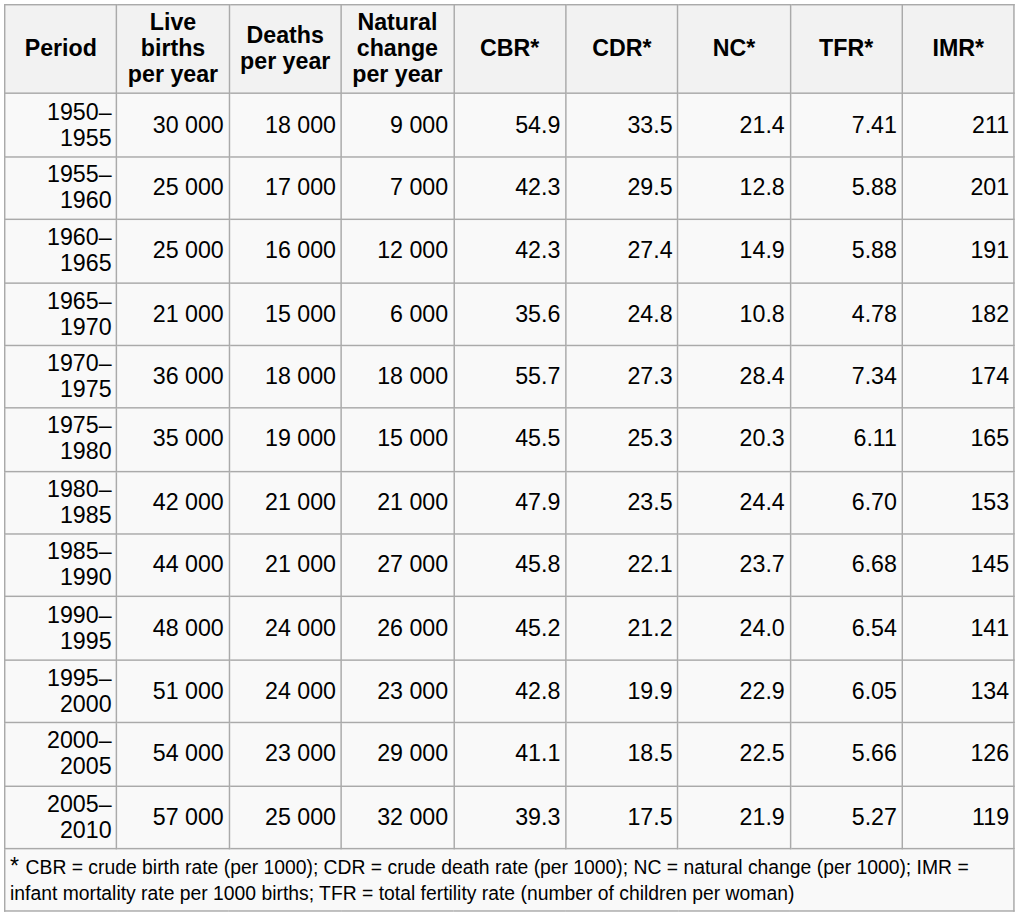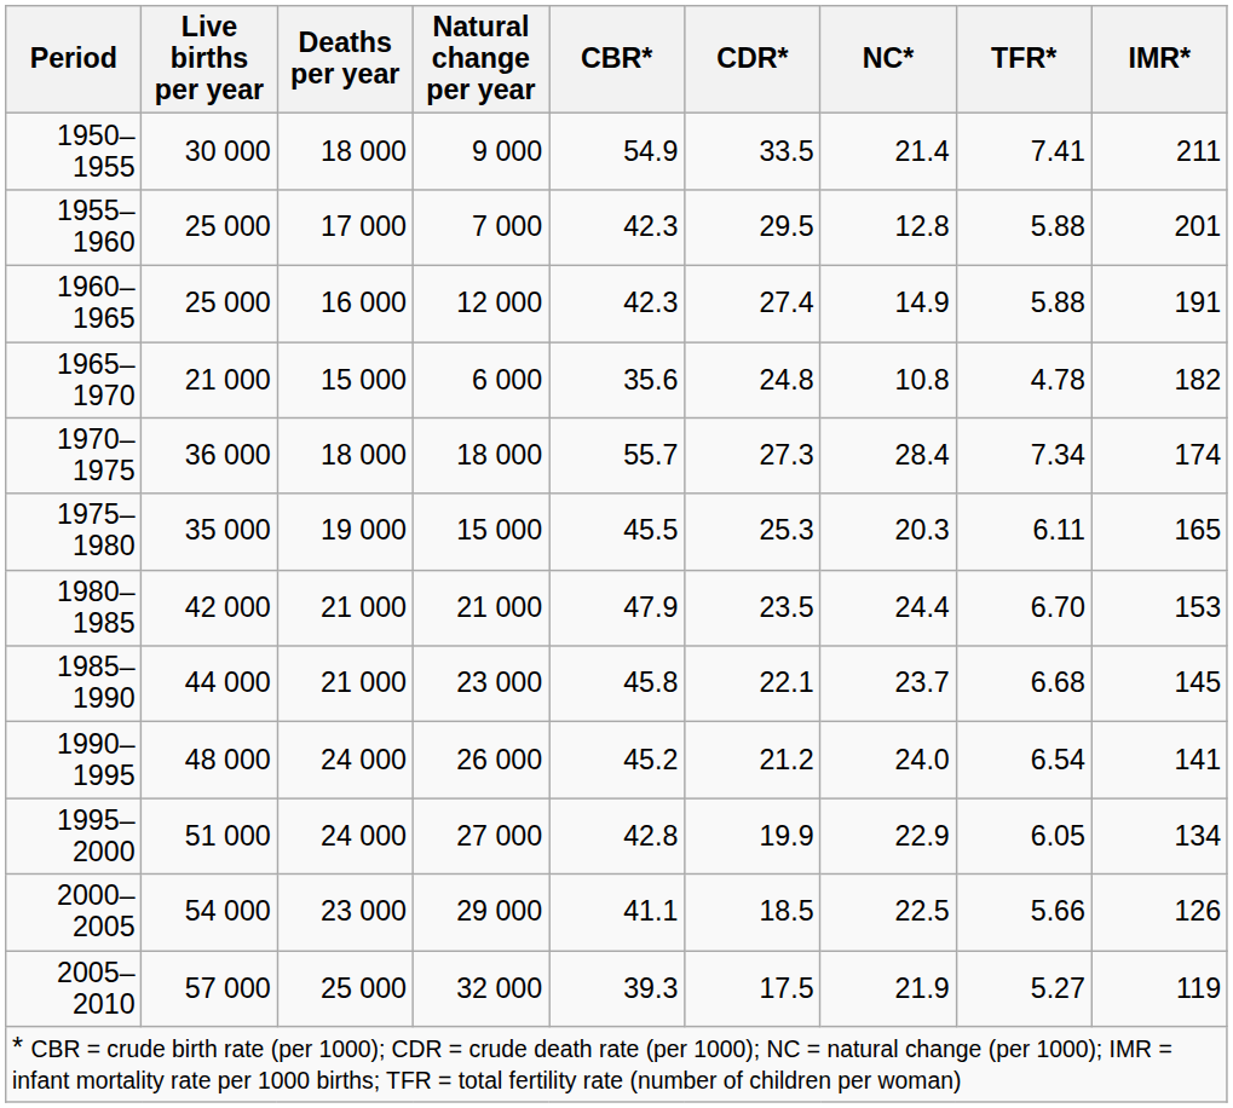1985–1990 | Natural change per year: 27 000 -> 23 000
1995–2000 | Natural change per year: 23 000 -> 27 000
